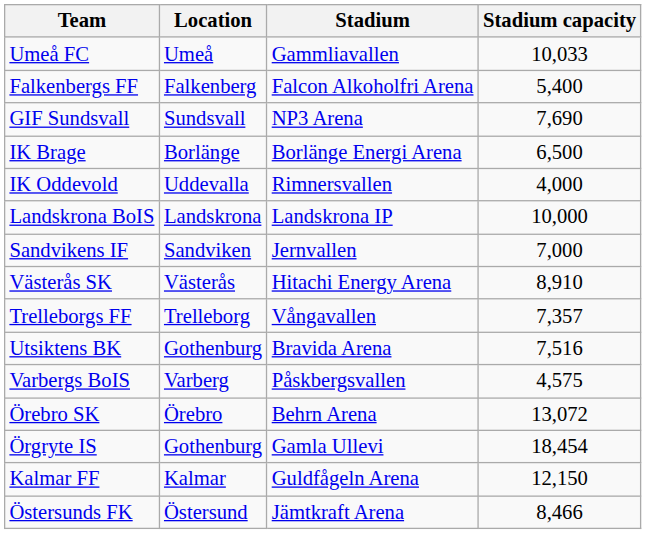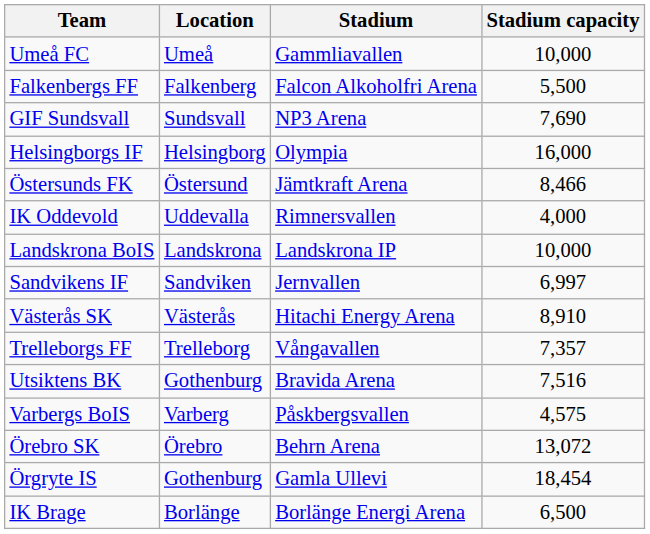Umeå FC | Stadium capacity: 10,033 -> 10,000
Falkenbergs FF | Stadium capacity: 5,400 -> 5,500
+ row: Helsingborgs IF | Helsingborg | Olympia | 16,000
rows swapped: IK Brage <-> Östersunds FK
Sandvikens IF | Stadium capacity: 7,000 -> 6,997
- row: Kalmar FF | Kalmar | Guldfågeln Arena | 12,150
